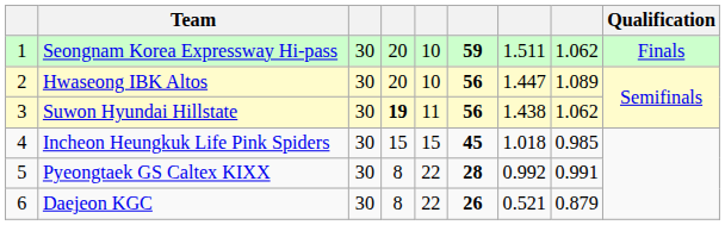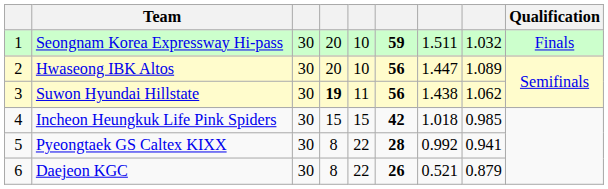Seongnam Korea Expressway Hi-pass | column 8: 1.062 -> 1.032
Incheon Heungkuk Life Pink Spiders | column 6: 45 -> 42
Pyeongtaek GS Caltex KIXX | column 8: 0.991 -> 0.941
